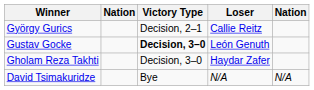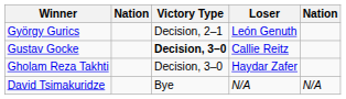György Gurics | Loser: Callie Reitz -> León Genuth
Gustav Gocke | Loser: León Genuth -> Callie Reitz
